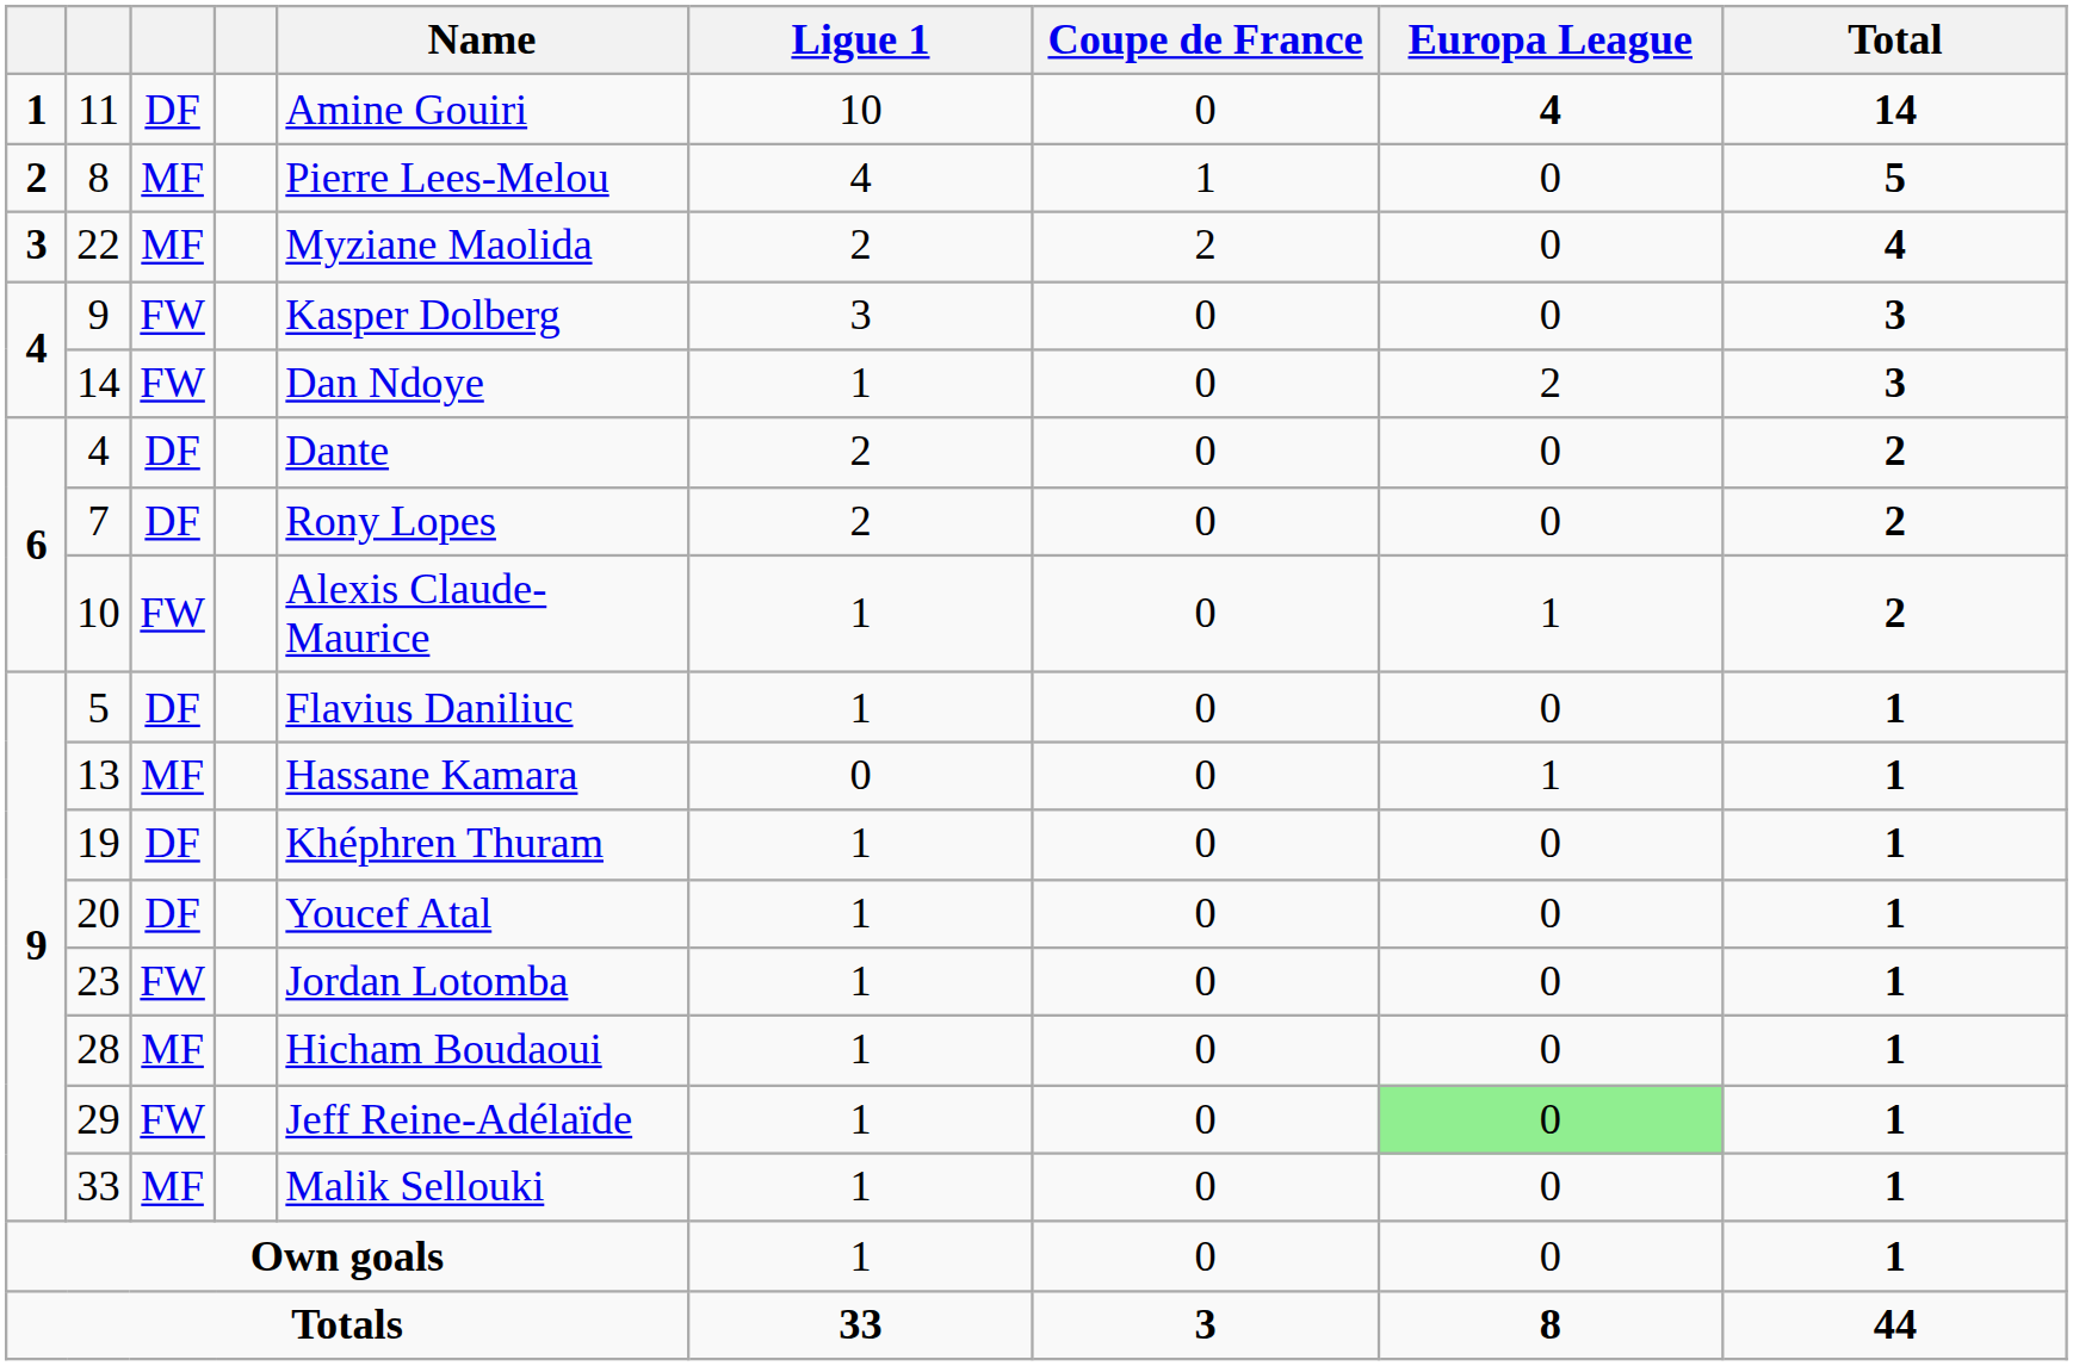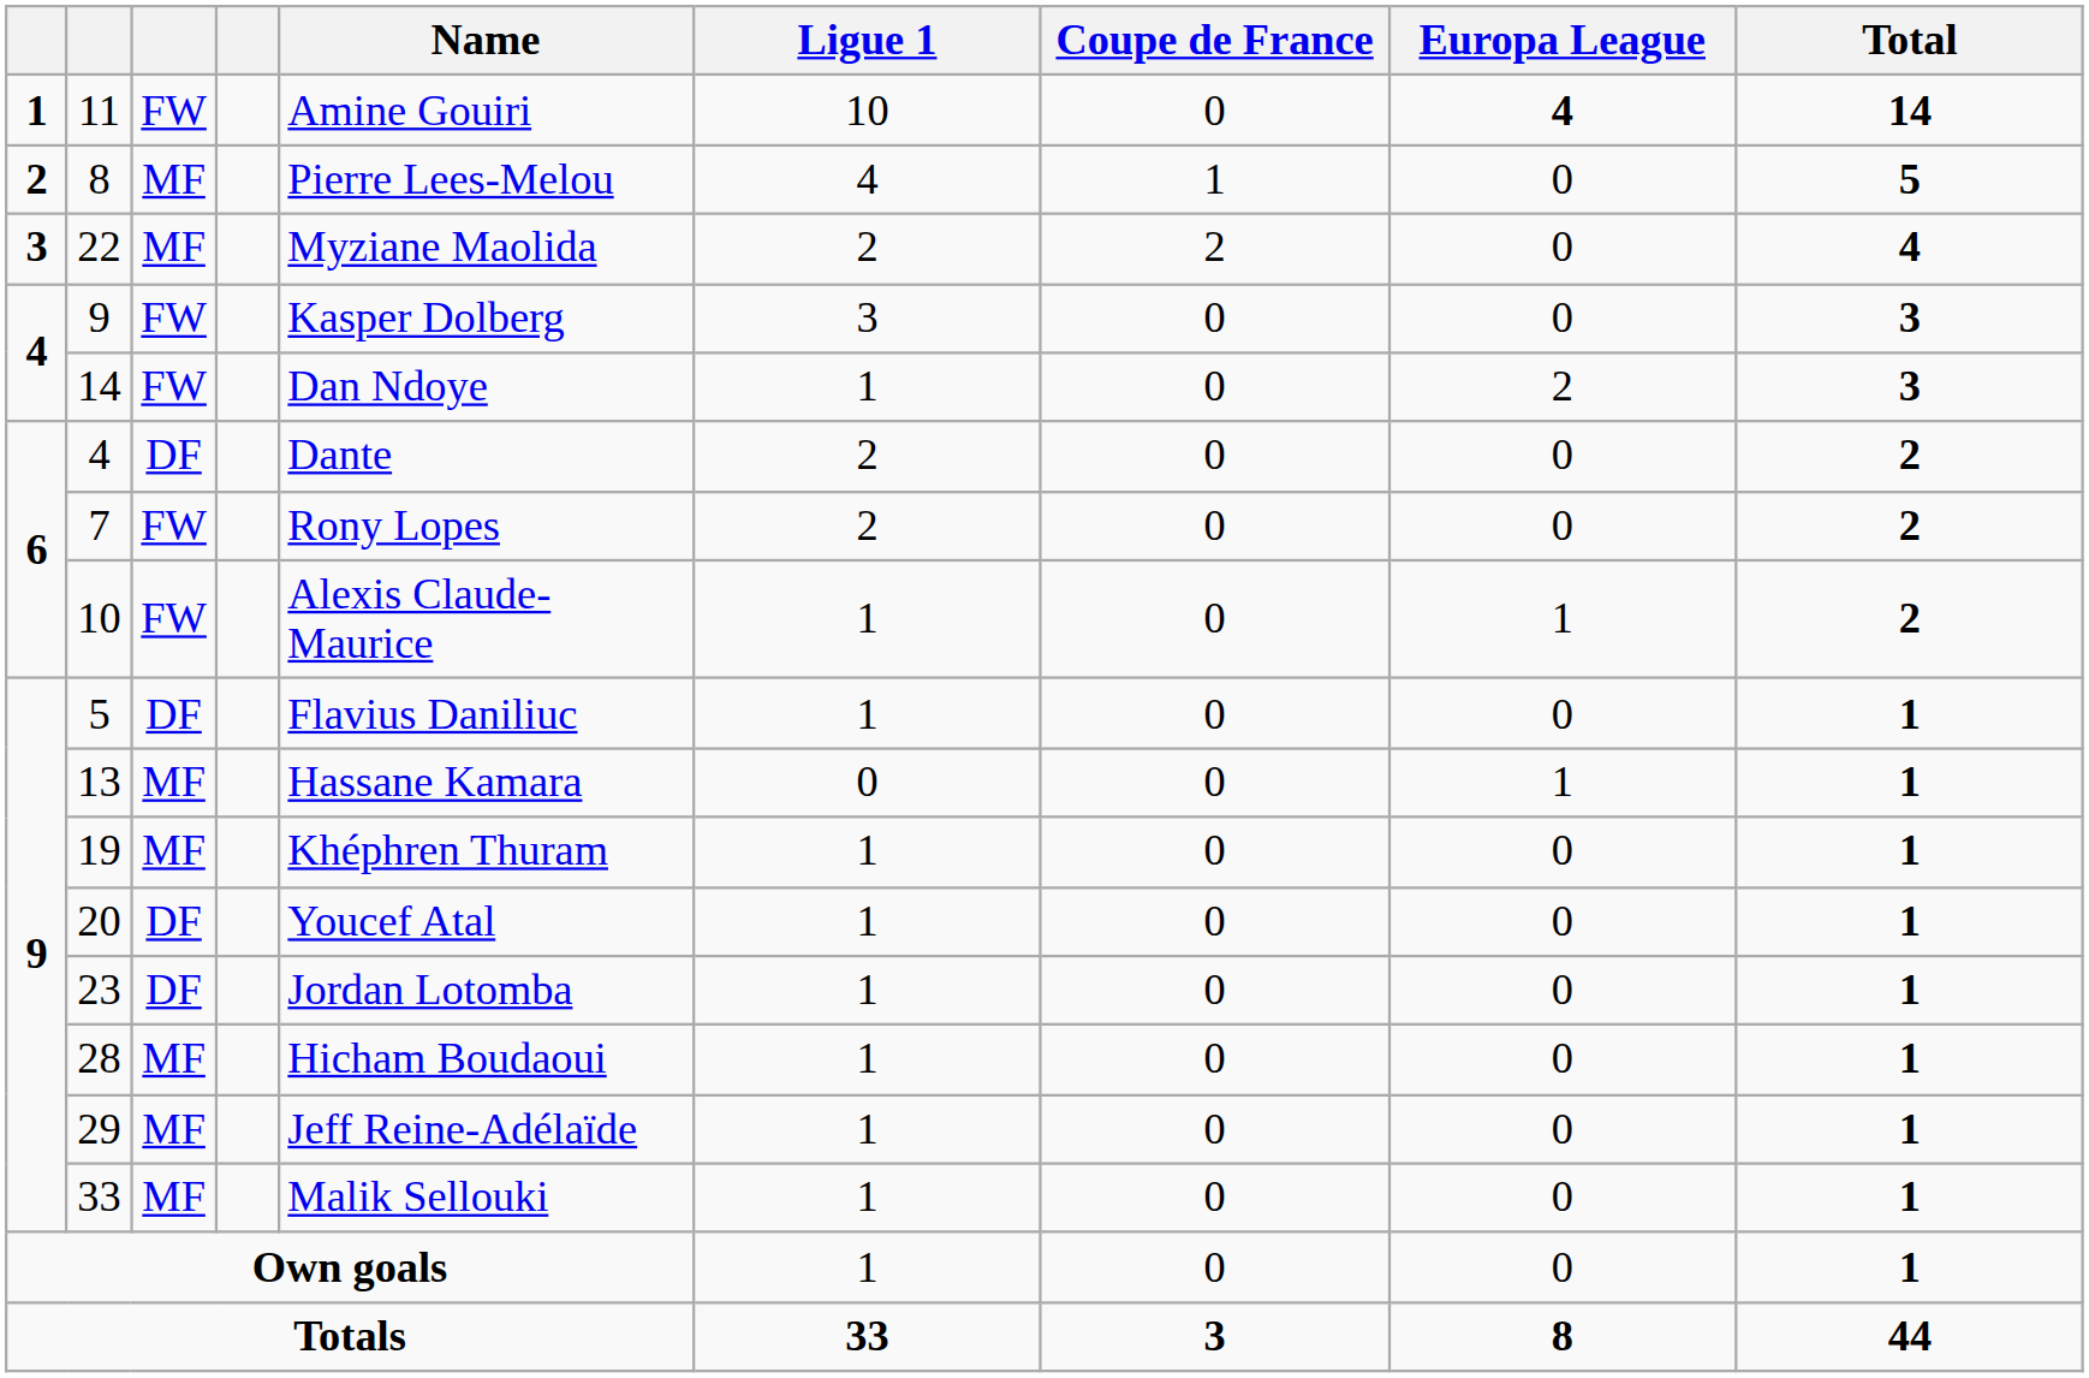11 | column 3: DF -> FW
7 | column 3: DF -> FW
19 | column 3: DF -> MF
23 | column 3: FW -> DF
29 | column 3: FW -> MF
29 | Europa League: lightgreen background -> no background
